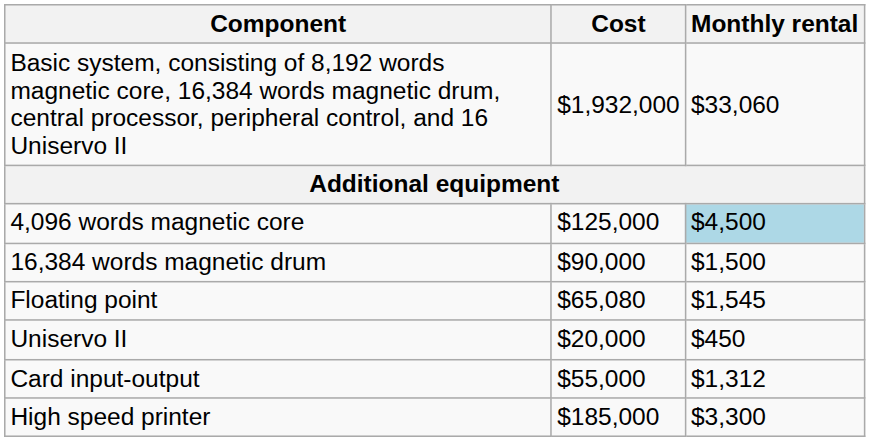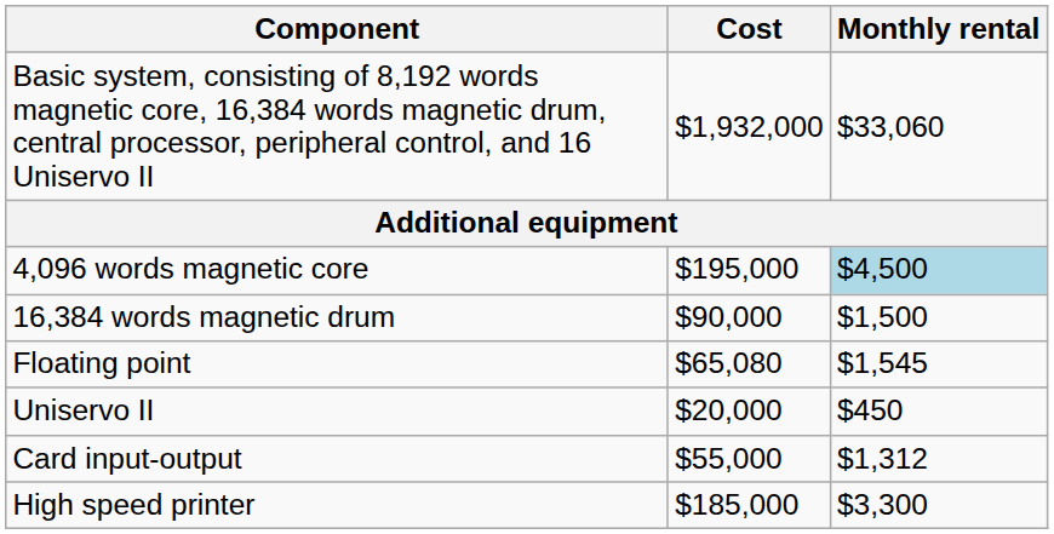4,096 words magnetic core | Cost: $125,000 -> $195,000
